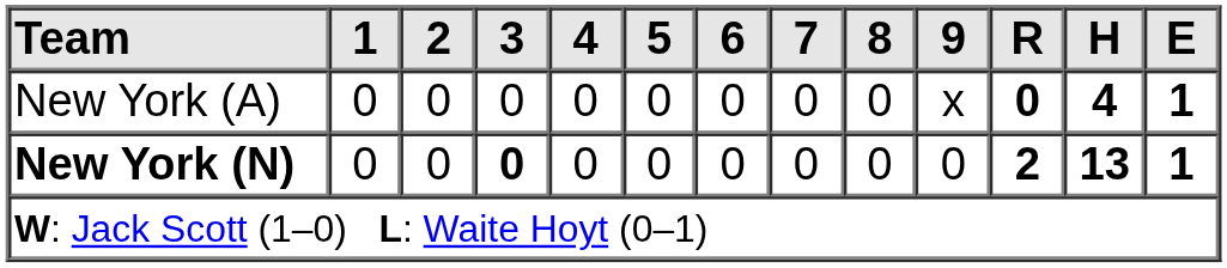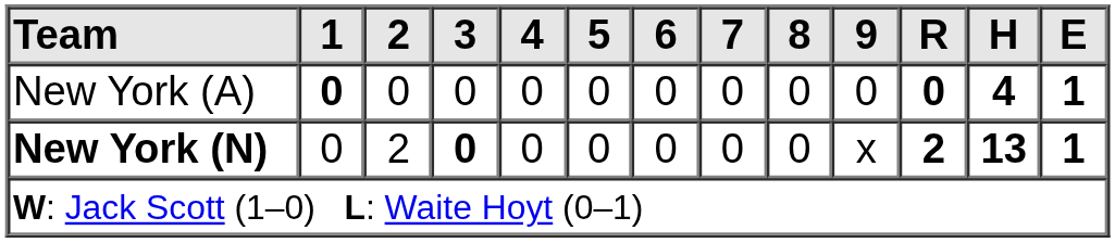New York (A) | 1: normal -> bold
New York (A) | 9: x -> 0
New York (N) | 2: 0 -> 2
New York (N) | 9: 0 -> x
